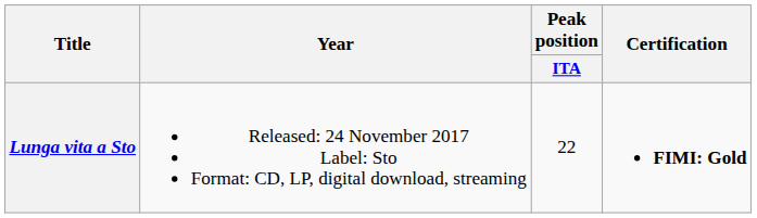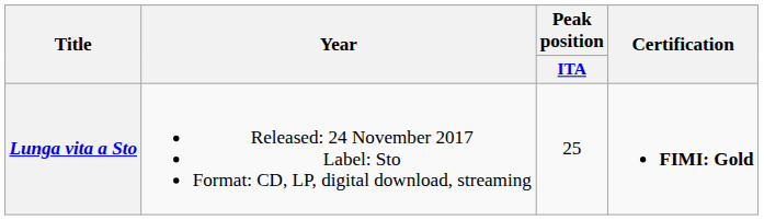Lunga vita a Sto | Peak position / ITA: 22 -> 25
